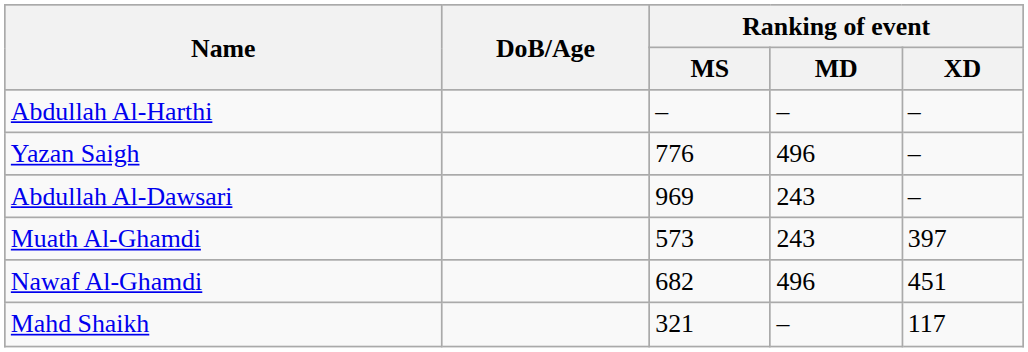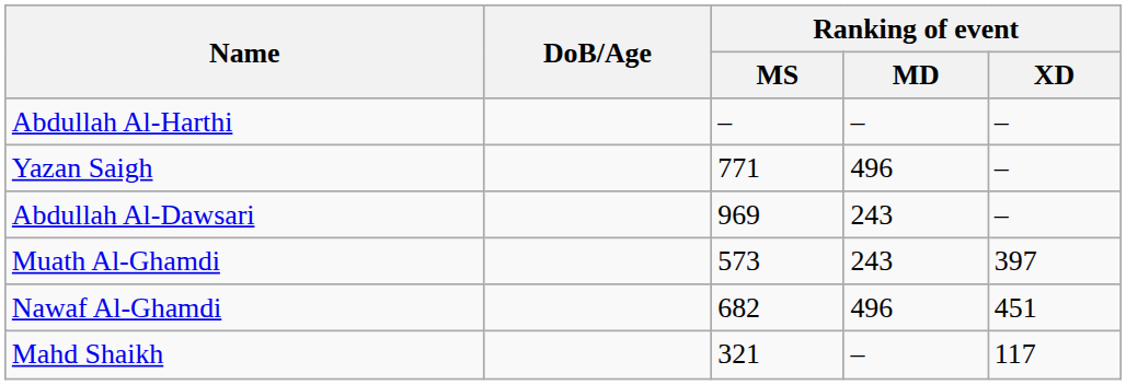Yazan Saigh | Ranking of event / MS: 776 -> 771
